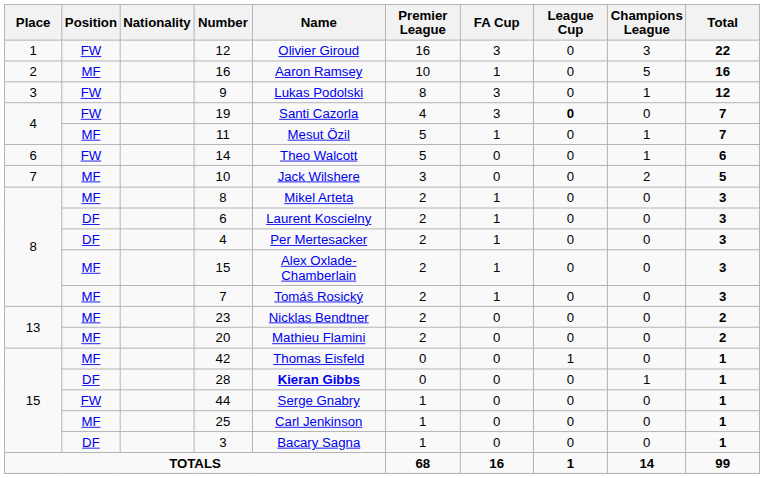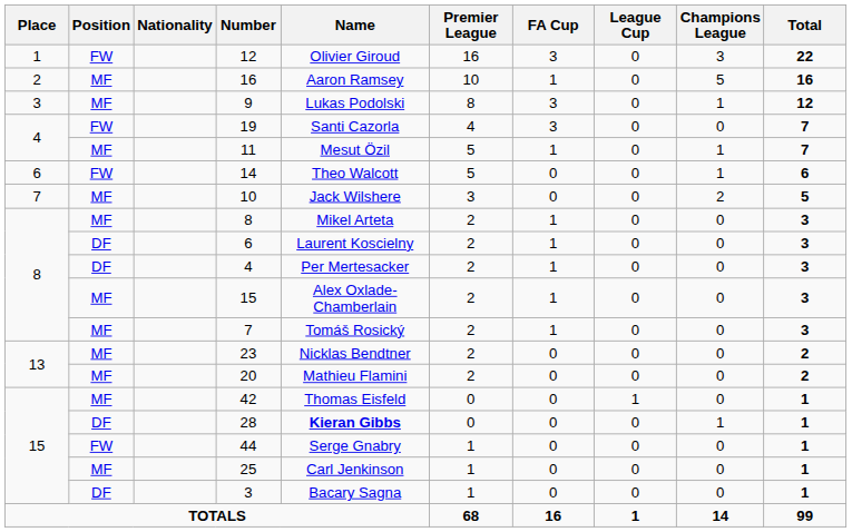9 | Position: FW -> MF
19 | League Cup: bold -> normal
